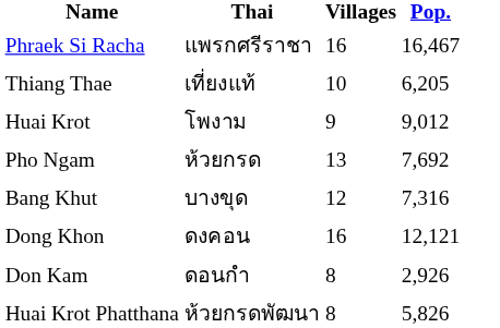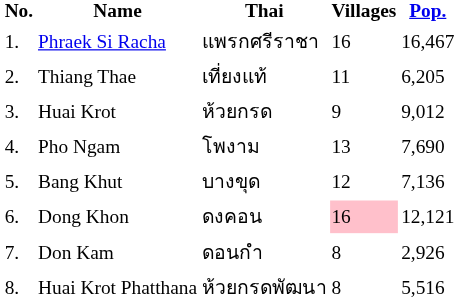+ column: No. | 1. | 2. | 3. | 4. | 5. | 6. | 7. | 8.
Thiang Thae | Villages: 10 -> 11
Huai Krot | Thai: โพงาม -> ห้วยกรด
Pho Ngam | Thai: ห้วยกรด -> โพงาม
Pho Ngam | Pop.: 7,692 -> 7,690
Bang Khut | Pop.: 7,316 -> 7,136
Dong Khon | Villages: no background -> pink background
Huai Krot Phatthana | Pop.: 5,826 -> 5,516
